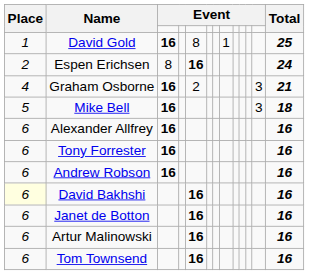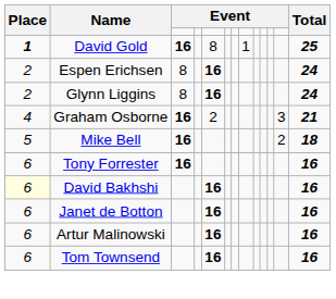David Gold | Place: normal -> bold
+ row: 2 | Glynn Liggins | 8 | 16 | 24
Mike Bell | column 12: 3 -> 2
- row: 6 | Alexander Allfrey | 16 | 16
- row: 6 | Andrew Robson | 16 | 16
